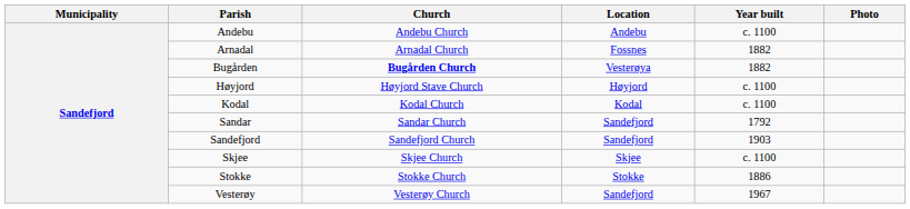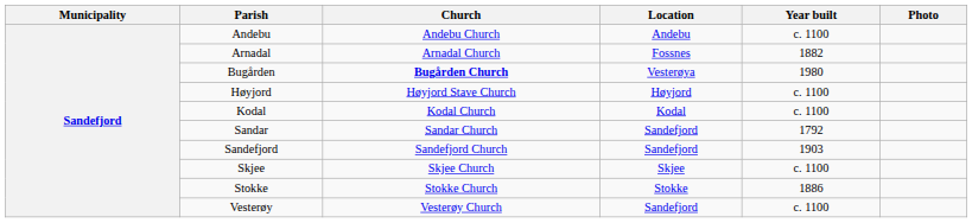Bugården | Year built: 1882 -> 1980
Vesterøy | Year built: 1967 -> c. 1100
